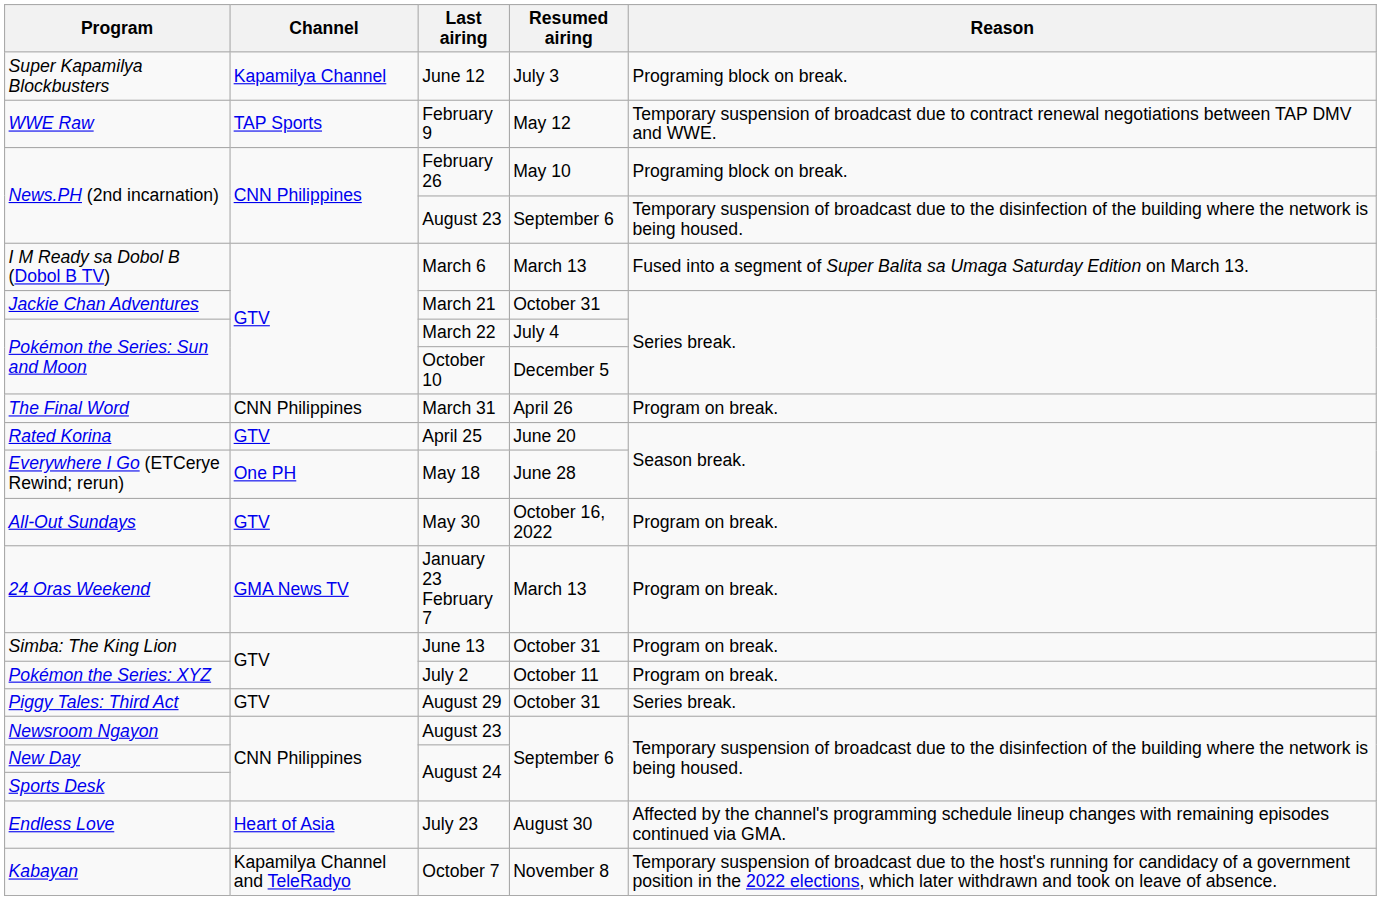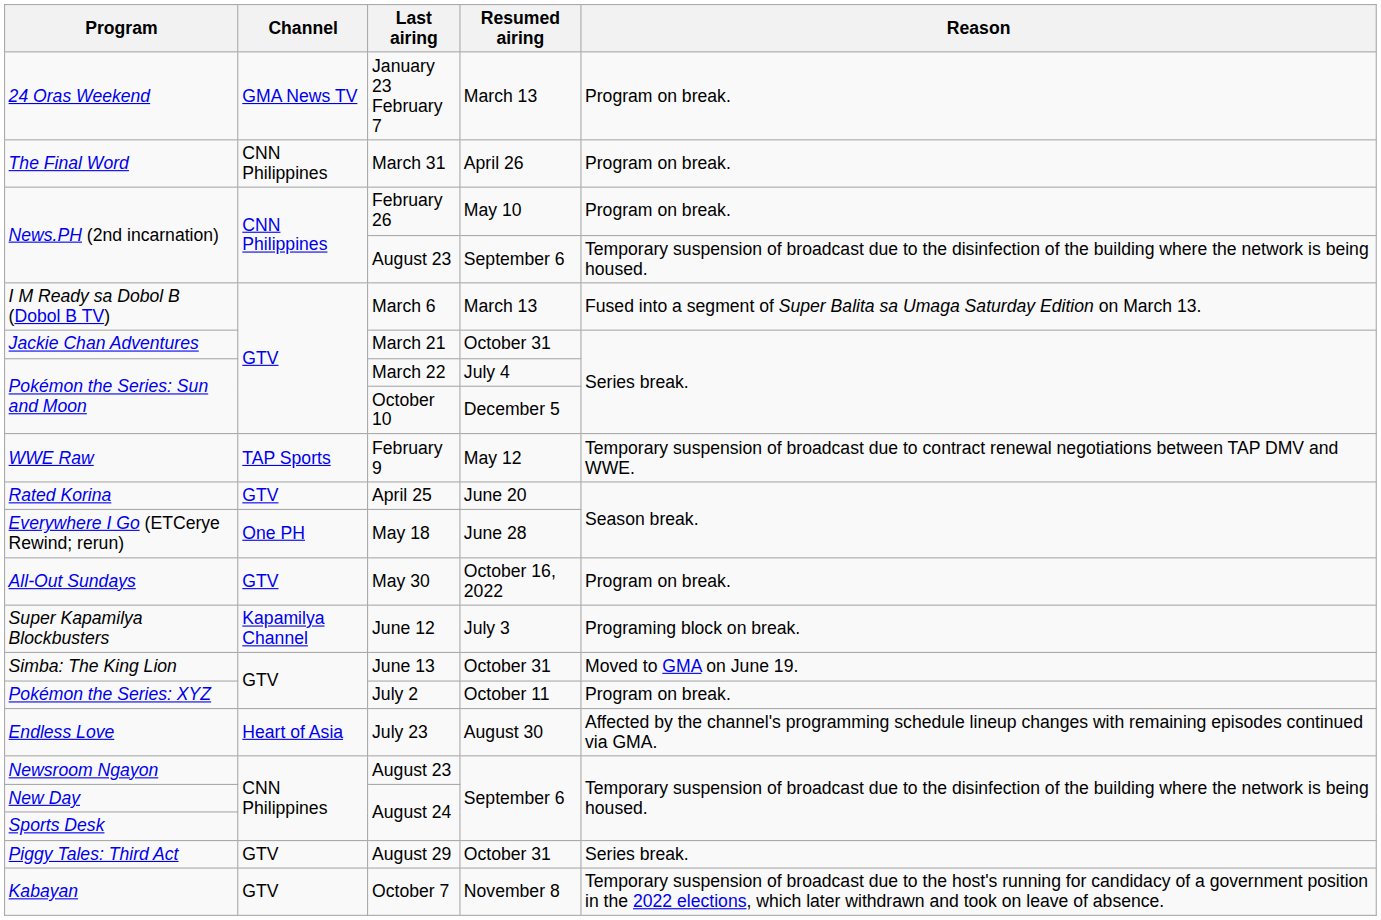rows swapped: 24 Oras Weekend <-> Super Kapamilya Blockbusters
rows swapped: WWE Raw <-> The Final Word
News.PH (2nd incarnation) / February 26 | Reason: Programing block on break. -> Program on break.
Simba: The King Lion | Reason: Program on break. -> Moved to GMA on June 19.
rows swapped: Endless Love <-> Piggy Tales: Third Act
Kabayan | Channel: Kapamilya Channel and TeleRadyo -> GTV
